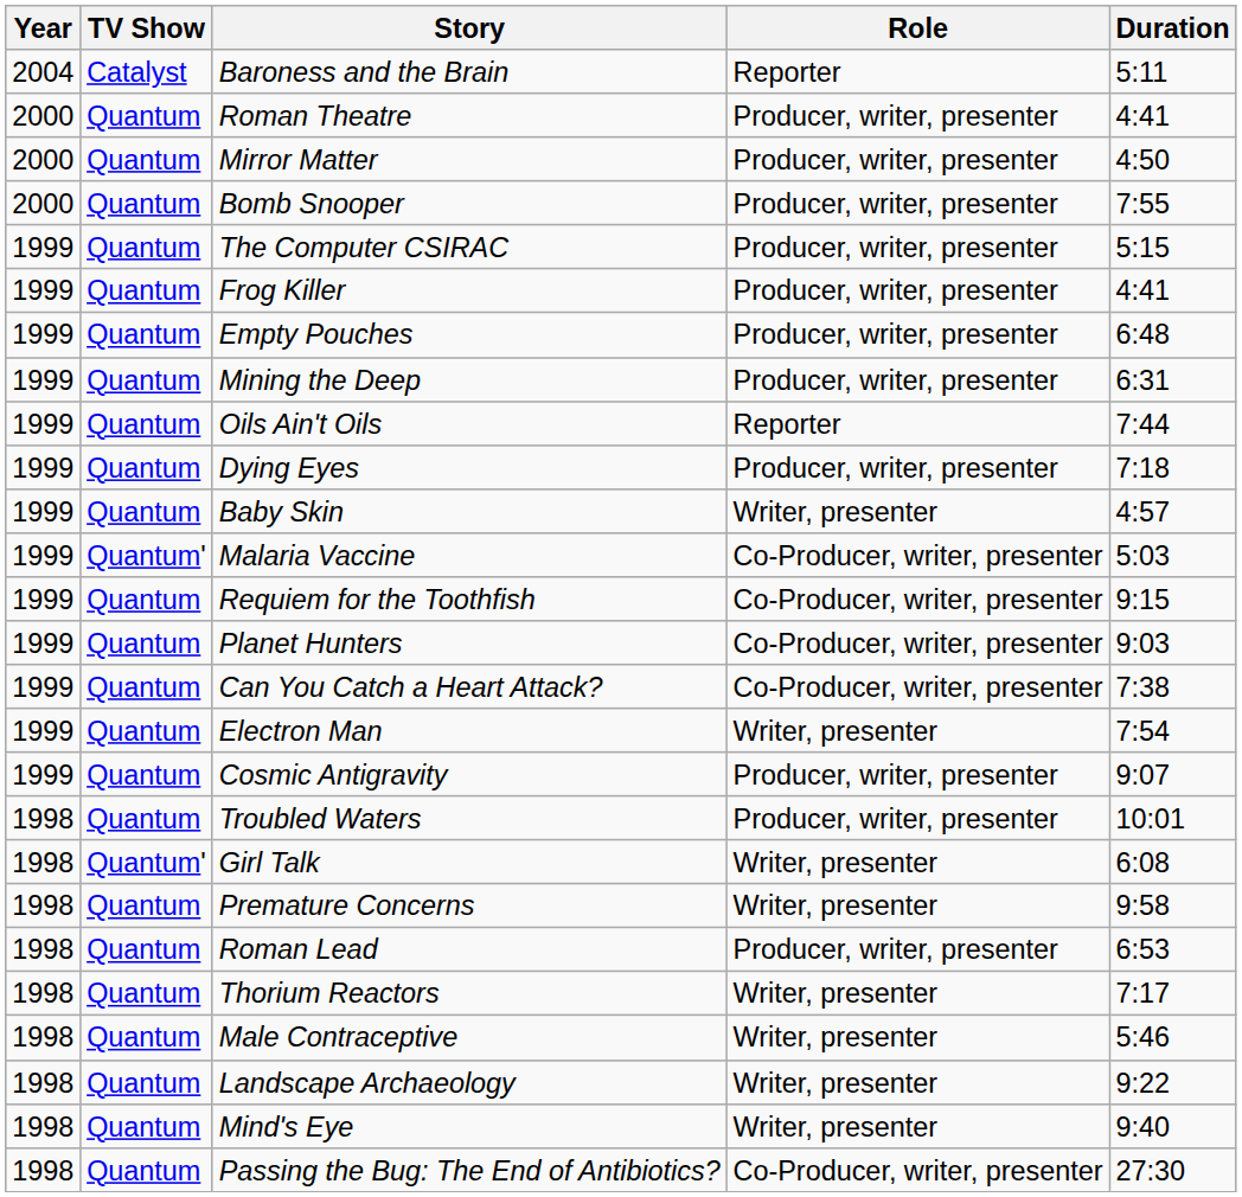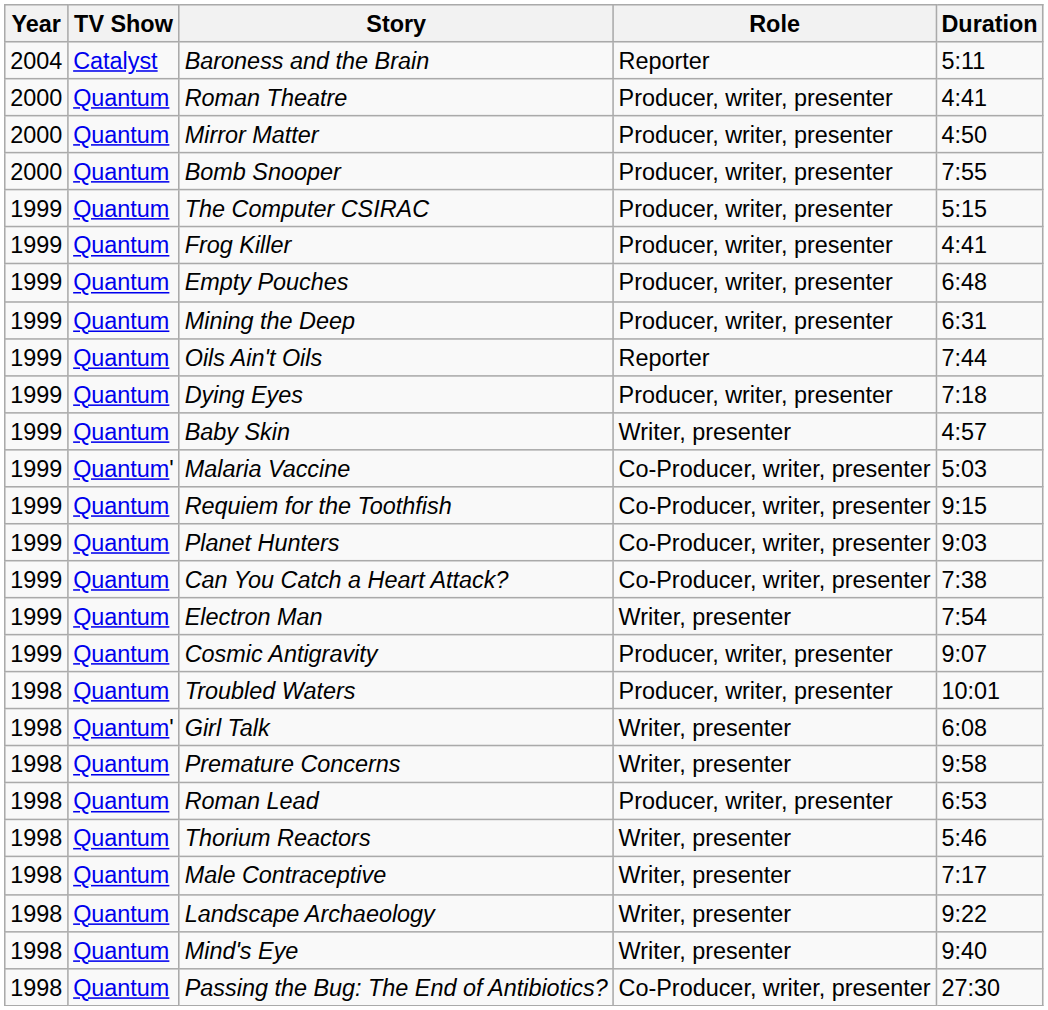Thorium Reactors | Duration: 7:17 -> 5:46
Male Contraceptive | Duration: 5:46 -> 7:17
